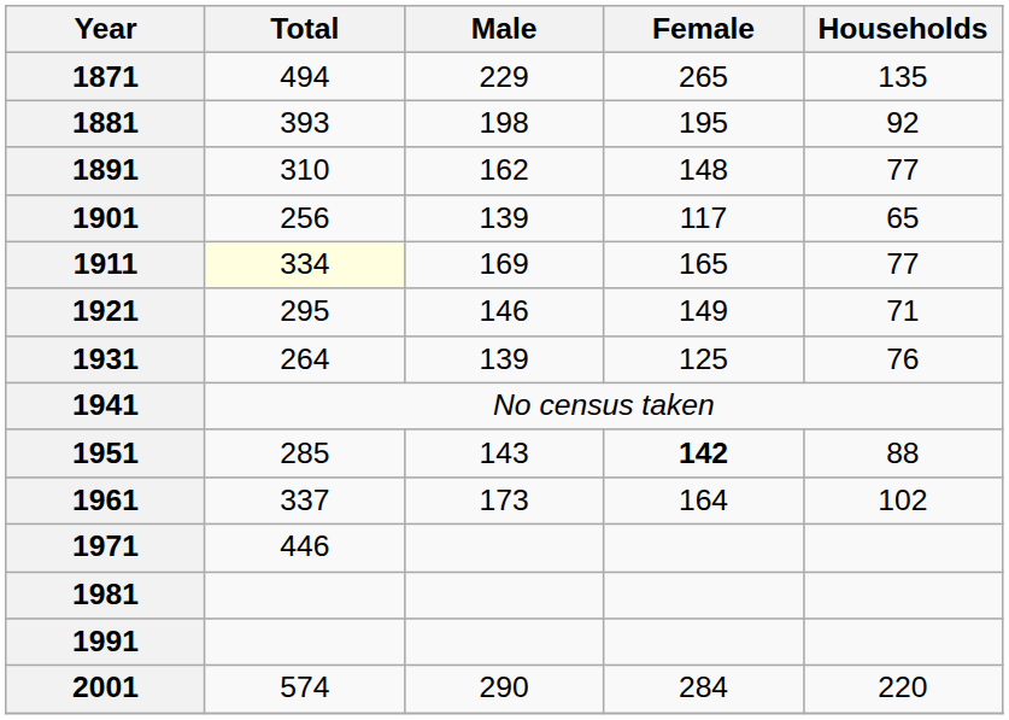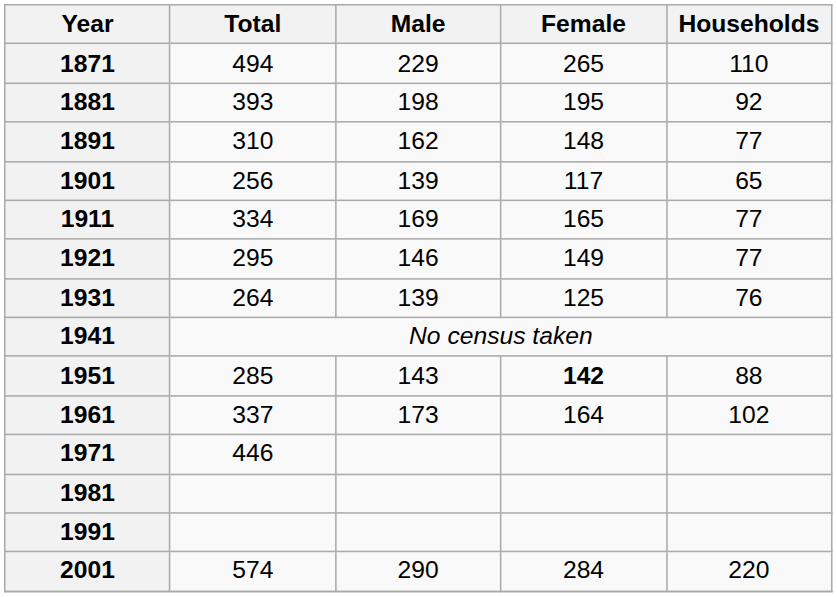1871 | Households: 135 -> 110
1911 | Total: lightyellow background -> no background
1921 | Households: 71 -> 77
